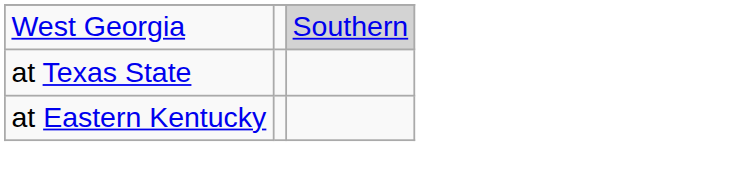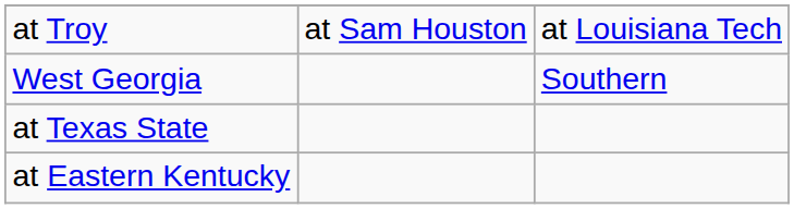+ row: at Troy | at Sam Houston | at Louisiana Tech
West Georgia | column 3: lightgrey background -> no background
